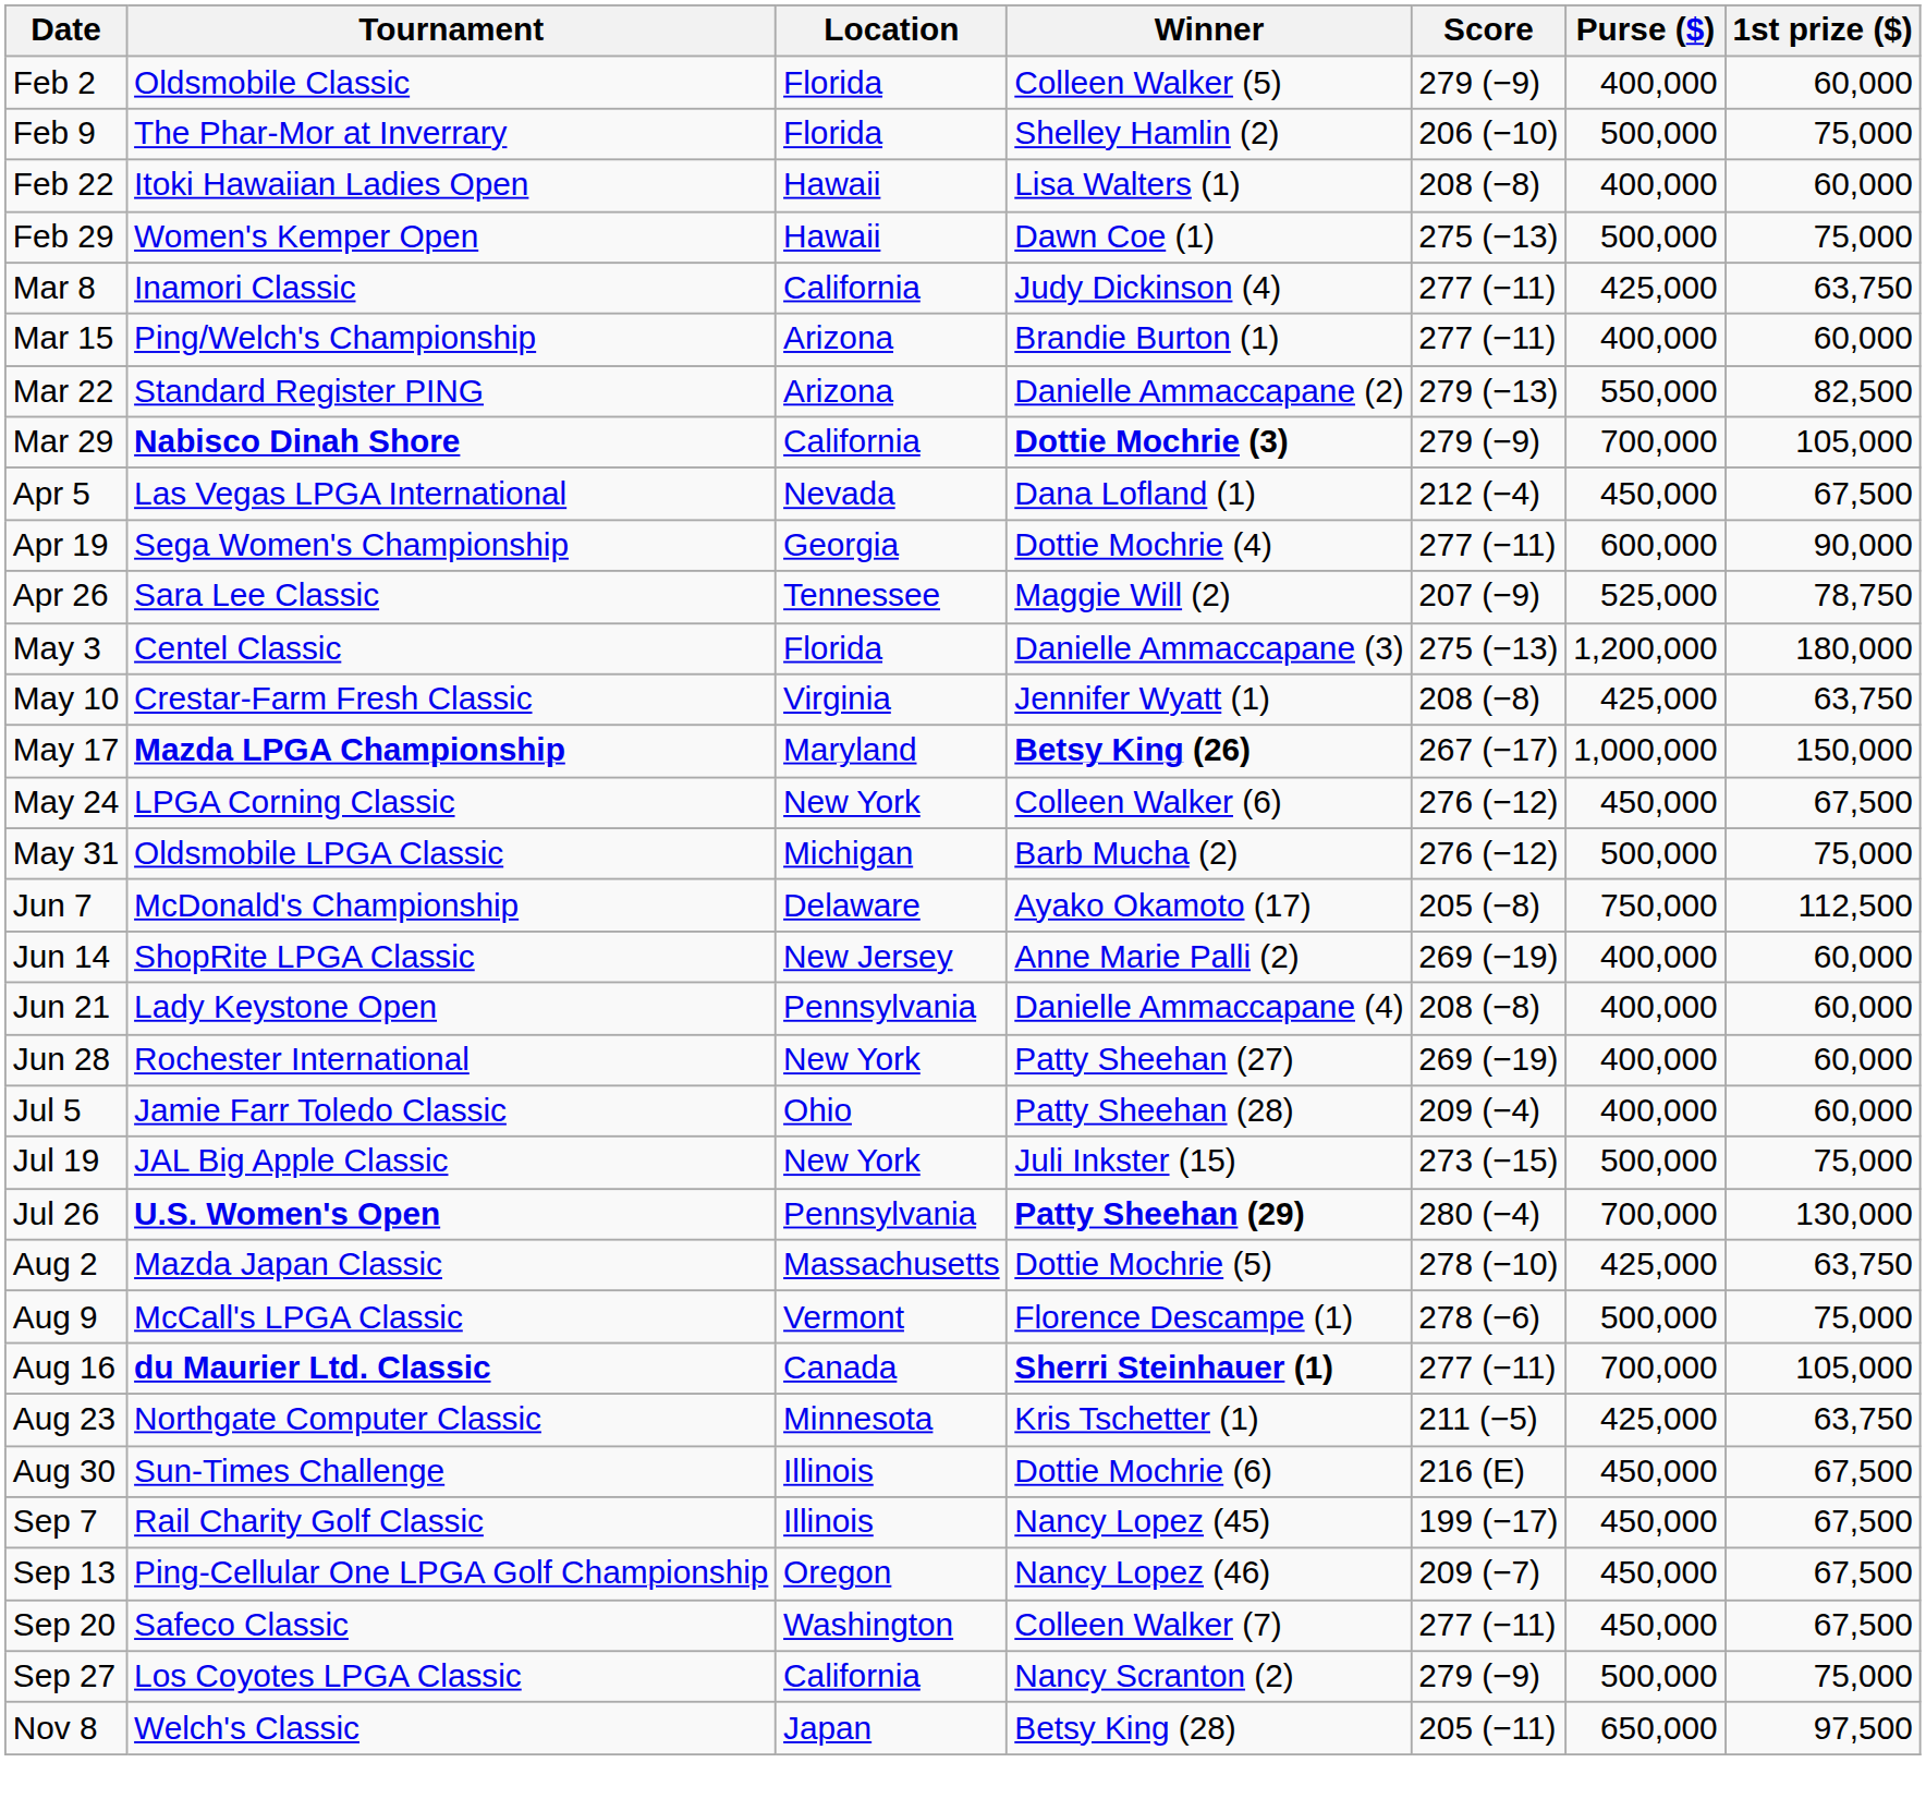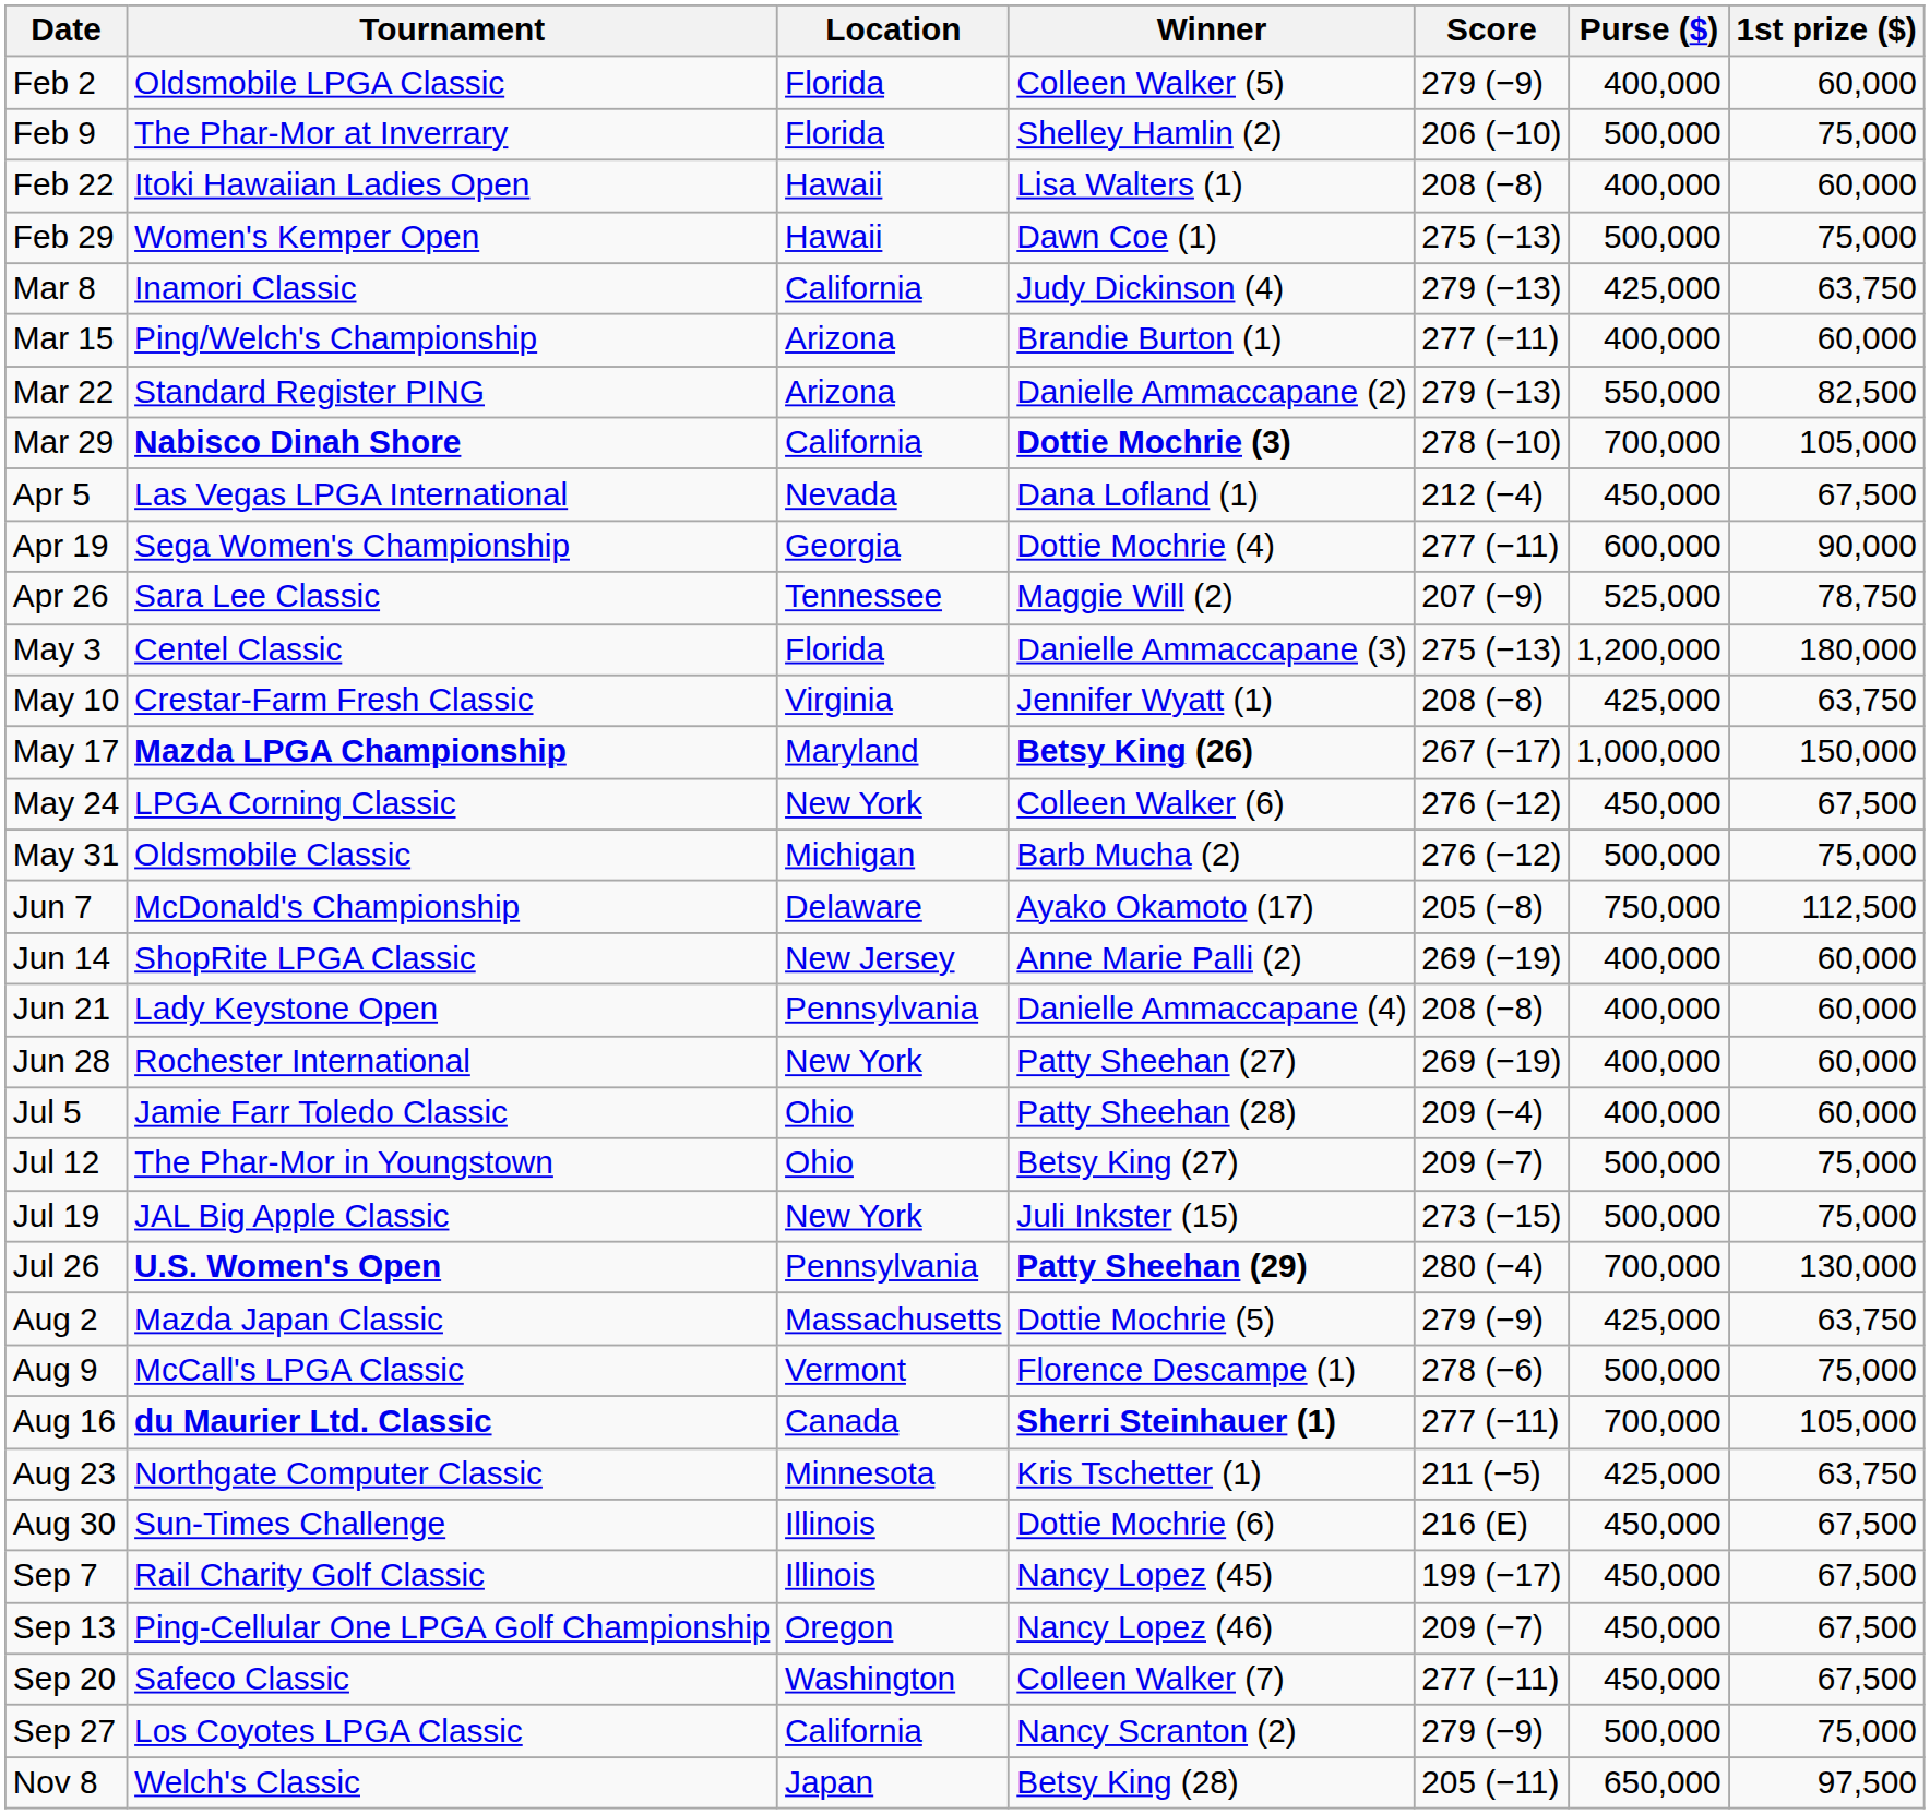Feb 2 | Tournament: Oldsmobile Classic -> Oldsmobile LPGA Classic
Mar 8 | Score: 277 (−11) -> 279 (−13)
Mar 29 | Score: 279 (−9) -> 278 (−10)
May 31 | Tournament: Oldsmobile LPGA Classic -> Oldsmobile Classic
+ row: Jul 12 | The Phar-Mor in Youngstown | Ohio | Betsy King (27) | 209 (−7) | 500,000 | 75,000
Aug 2 | Score: 278 (−10) -> 279 (−9)
